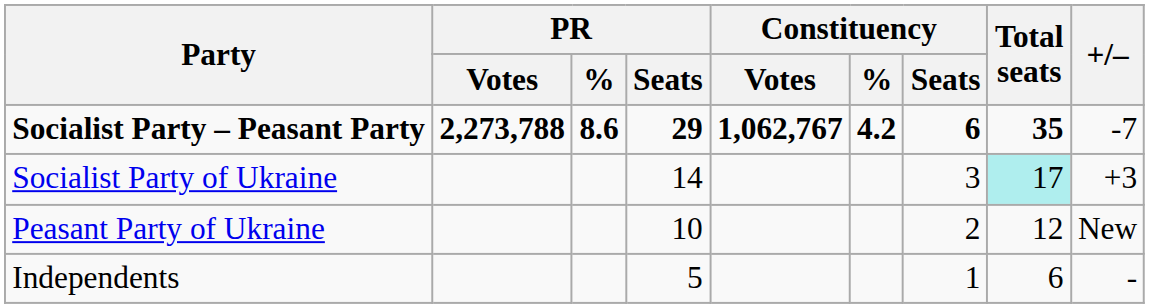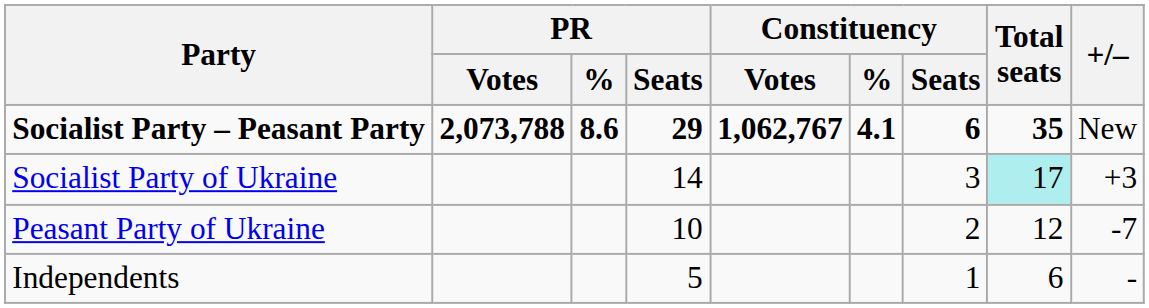Socialist Party – Peasant Party | PR / Votes: 2,273,788 -> 2,073,788
Socialist Party – Peasant Party | Constituency / %: 4.2 -> 4.1
Socialist Party – Peasant Party | +/–: -7 -> New
Peasant Party of Ukraine | +/–: New -> -7
